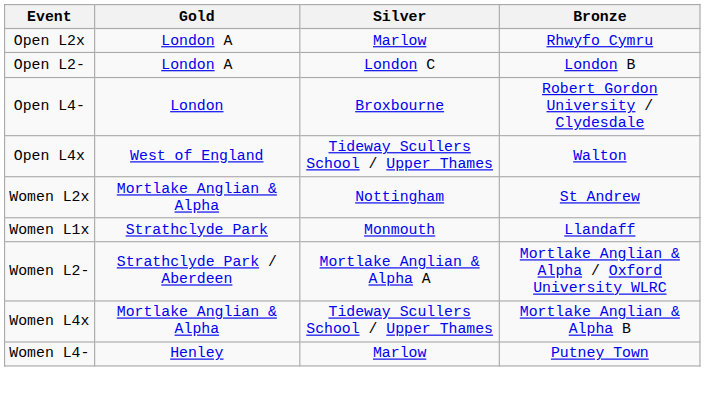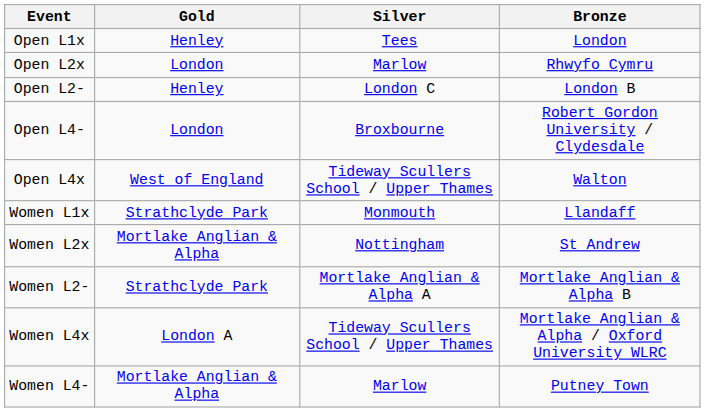+ row: Open L1x | Henley | Tees | London
Open L2x | Gold: London A -> London
Open L2- | Gold: London A -> Henley
rows swapped: Women L1x <-> Women L2x
Women L2- | Gold: Strathclyde Park / Aberdeen -> Strathclyde Park
Women L2- | Bronze: Mortlake Anglian & Alpha / Oxford University WLRC -> Mortlake Anglian & Alpha B
Women L4x | Gold: Mortlake Anglian & Alpha -> London A
Women L4x | Bronze: Mortlake Anglian & Alpha B -> Mortlake Anglian & Alpha / Oxford University WLRC
Women L4- | Gold: Henley -> Mortlake Anglian & Alpha
